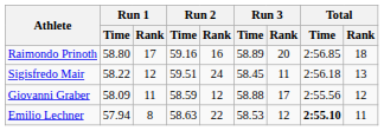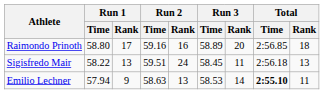Sigisfredo Mair | Run 1 / Rank: 12 -> 13
- row: Giovanni Graber | 58.09 | 11 | 58.59 | 12 | 58.88 | 17 | 2:55.56 | 12
Emilio Lechner | Run 1 / Rank: 8 -> 9
Emilio Lechner | Run 2 / Rank: 22 -> 13
Emilio Lechner | Run 3 / Rank: 12 -> 14
